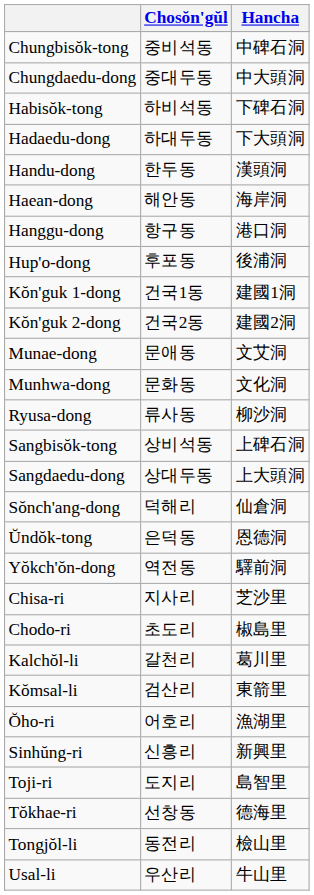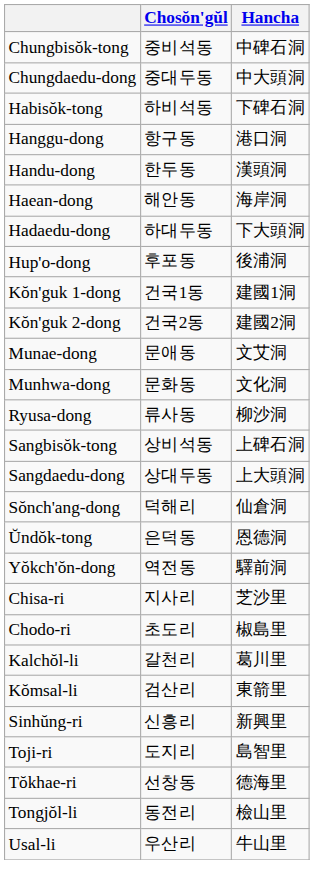rows swapped: Hadaedu-dong <-> Hanggu-dong
- row: Ŏho-ri | 어호리 | 漁湖里
